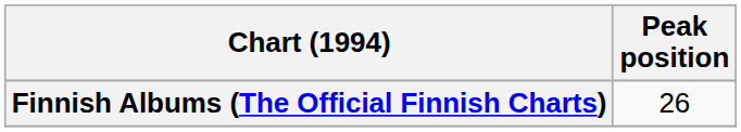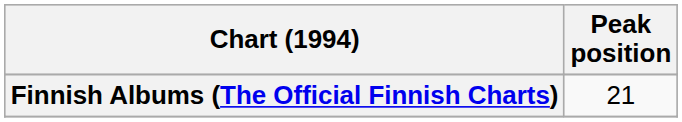Finnish Albums (The Official Finnish Charts) | Peak position: 26 -> 21
